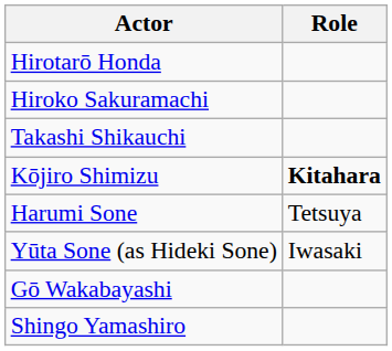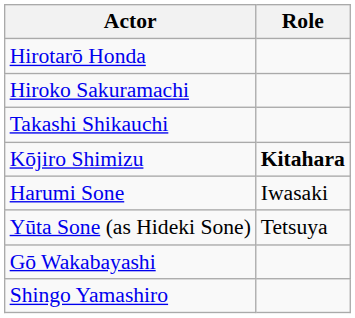Harumi Sone | Role: Tetsuya -> Iwasaki
Yūta Sone (as Hideki Sone) | Role: Iwasaki -> Tetsuya
